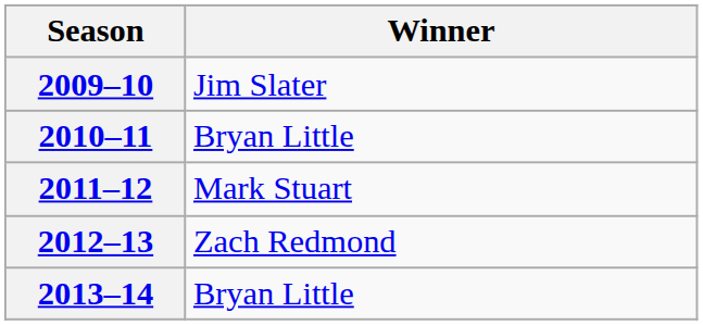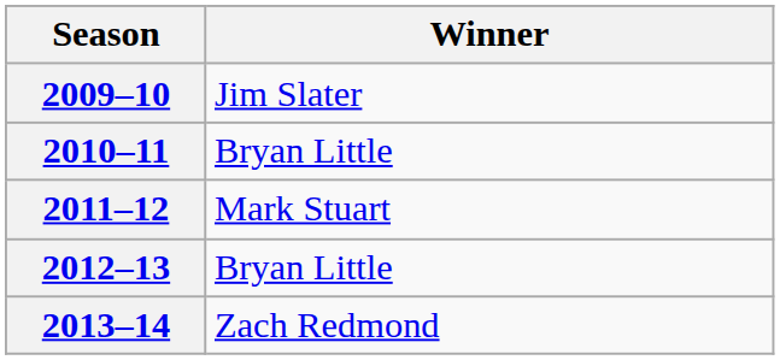2012–13 | Winner: Zach Redmond -> Bryan Little
2013–14 | Winner: Bryan Little -> Zach Redmond
